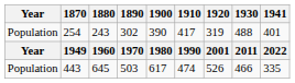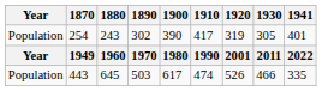254 | 1930: 488 -> 305
